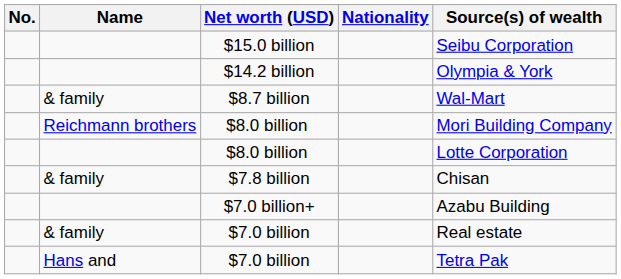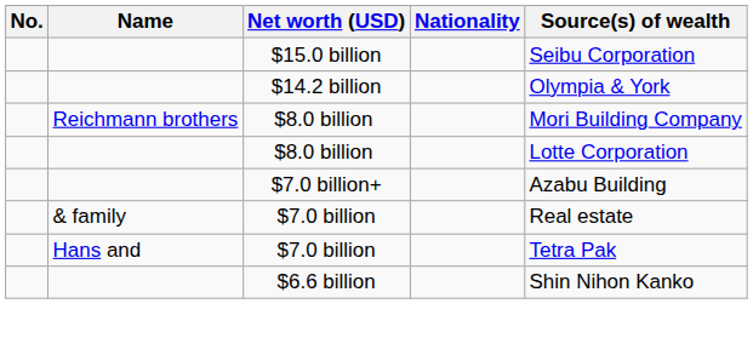- row: & family | $8.7 billion | Wal-Mart
- row: & family | $7.8 billion | Chisan
+ row: $6.6 billion | Shin Nihon Kanko
